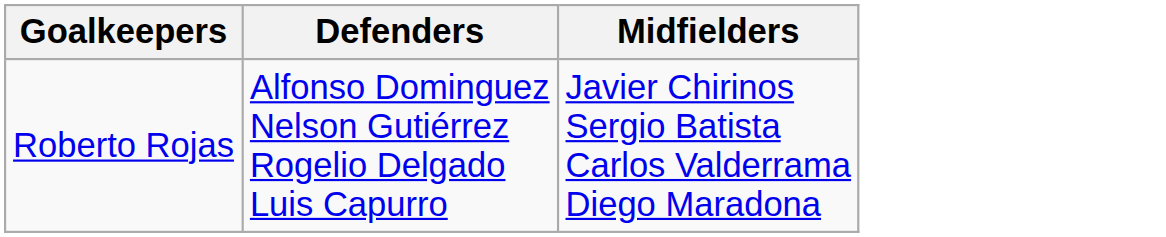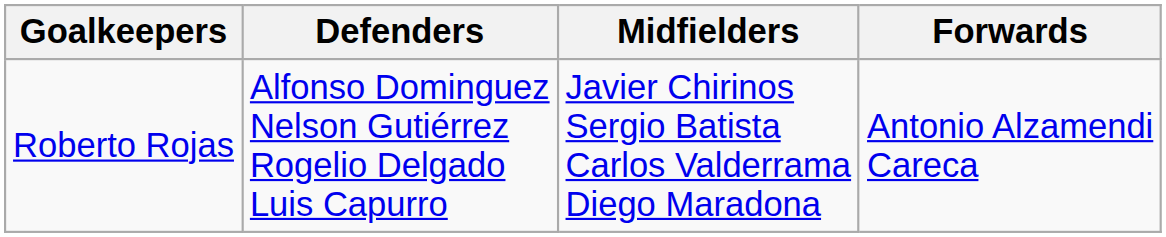+ column: Forwards | Antonio Alzamendi Careca
